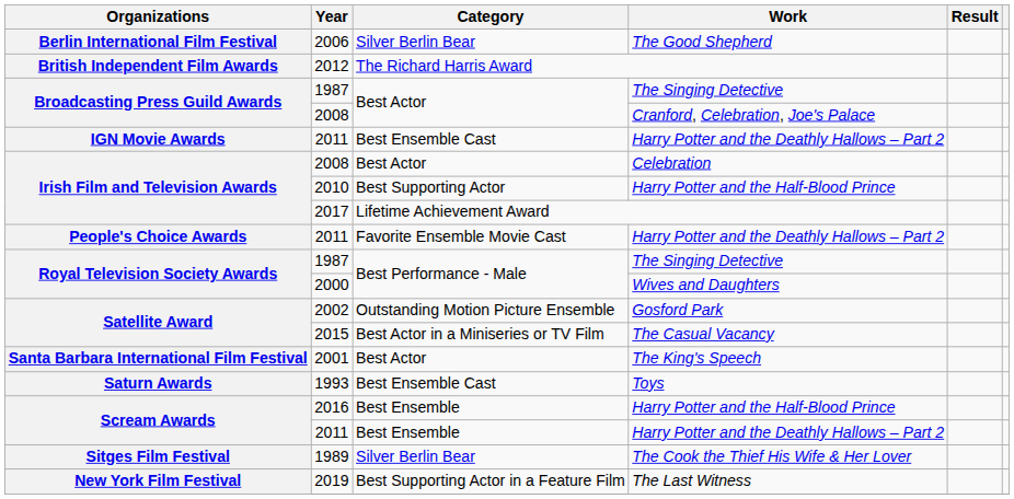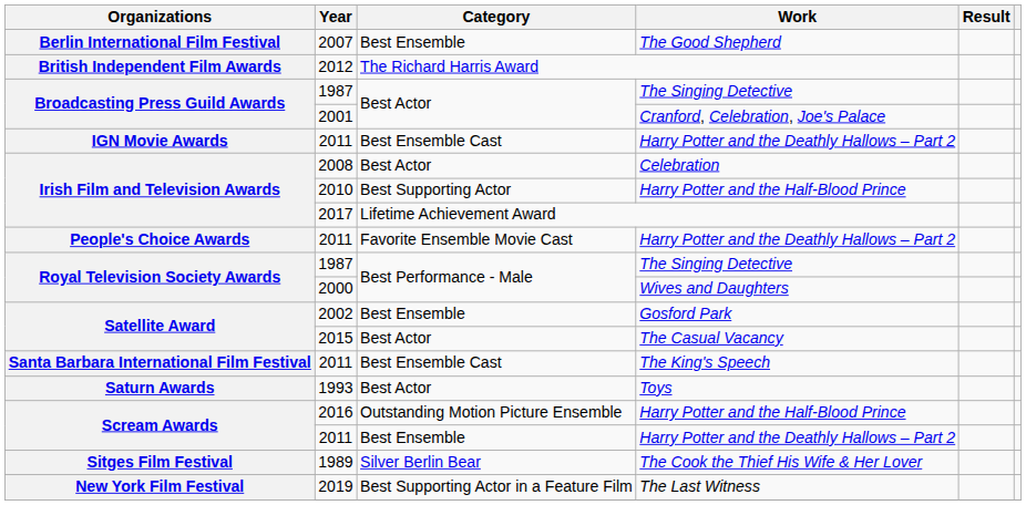The Good Shepherd | Year: 2006 -> 2007
The Good Shepherd | Category: Silver Berlin Bear -> Best Ensemble
Cranford, Celebration, Joe's Palace | Year: 2008 -> 2001
Gosford Park | Category: Outstanding Motion Picture Ensemble -> Best Ensemble
The Casual Vacancy | Category: Best Actor in a Miniseries or TV Film -> Best Actor
The King's Speech | Year: 2001 -> 2011
The King's Speech | Category: Best Actor -> Best Ensemble Cast
Toys | Category: Best Ensemble Cast -> Best Actor
Scream Awards / Harry Potter and the Half-Blood Prince | Category: Best Ensemble -> Outstanding Motion Picture Ensemble
